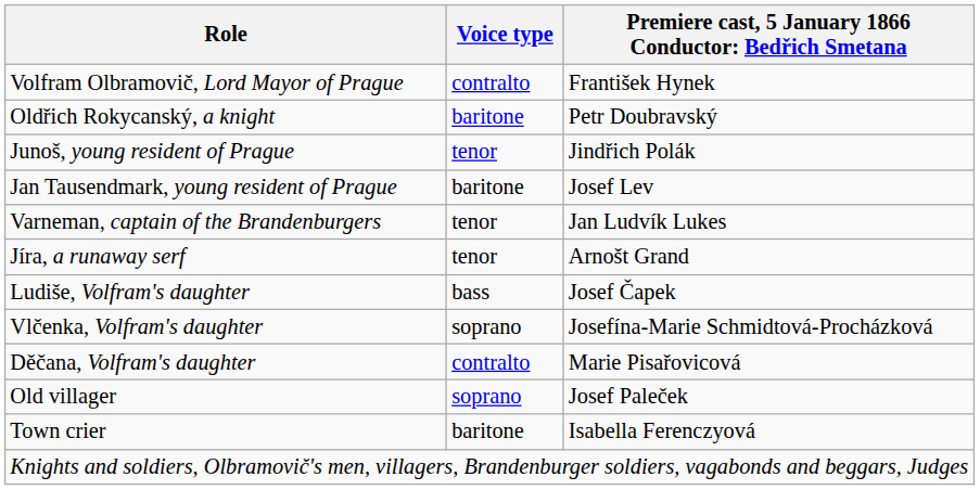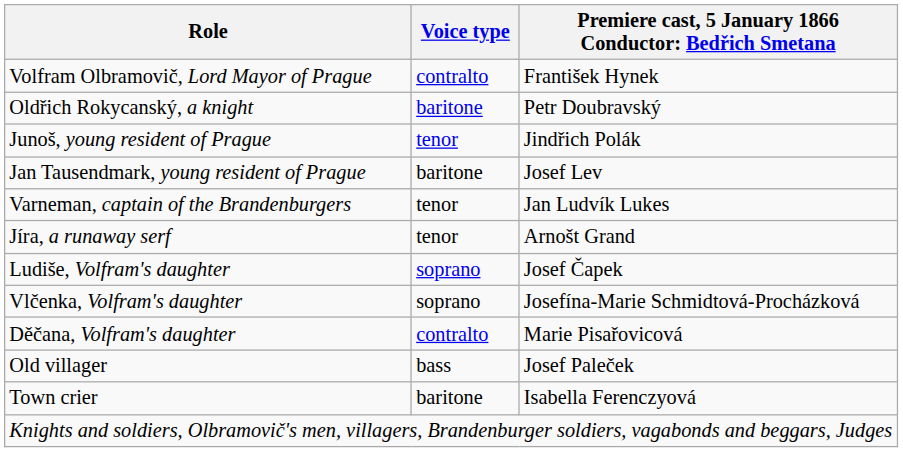Ludiše, Volfram's daughter | Voice type: bass -> soprano
Old villager | Voice type: soprano -> bass
